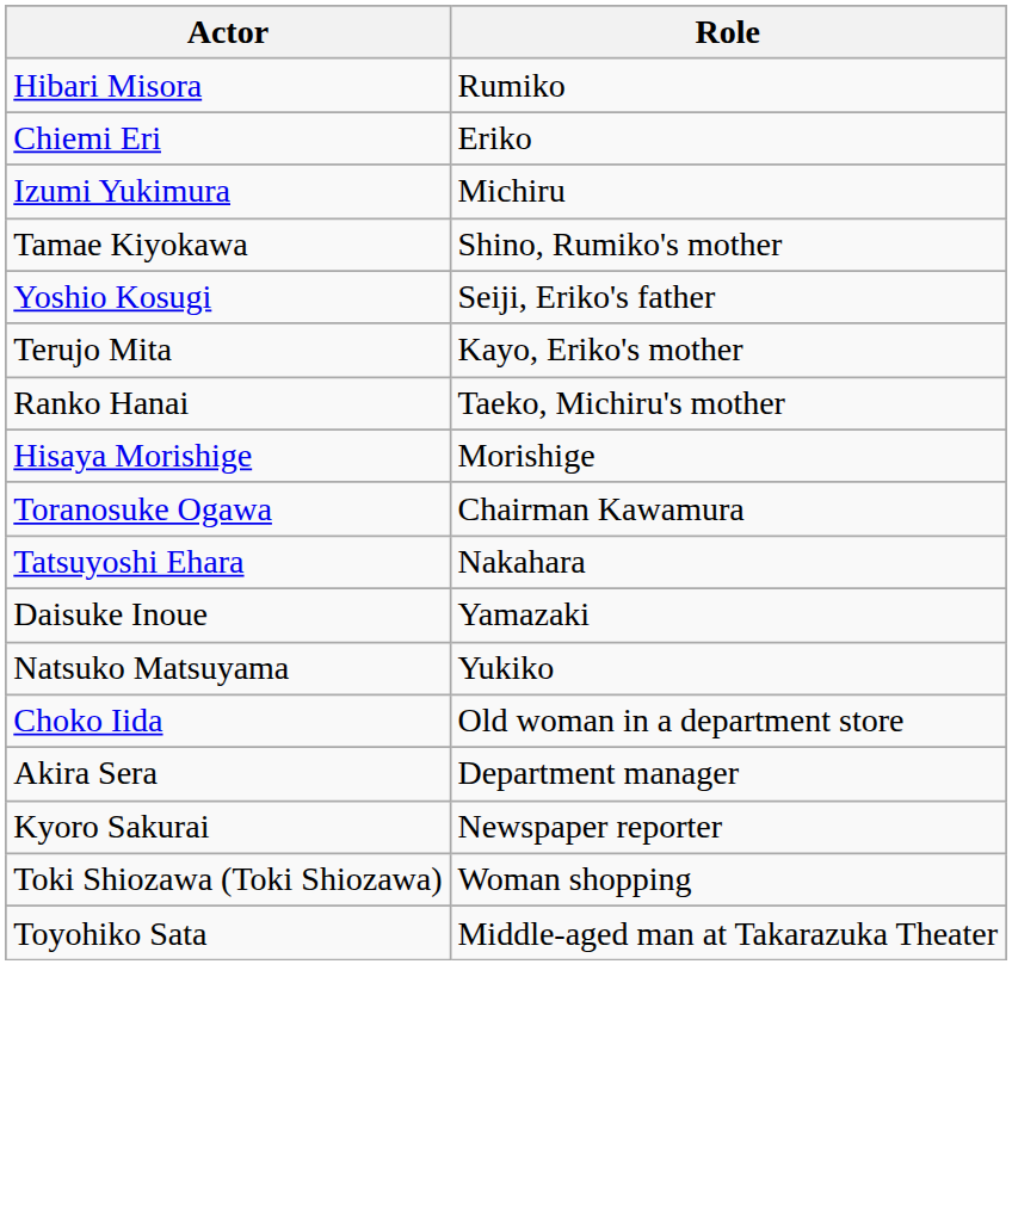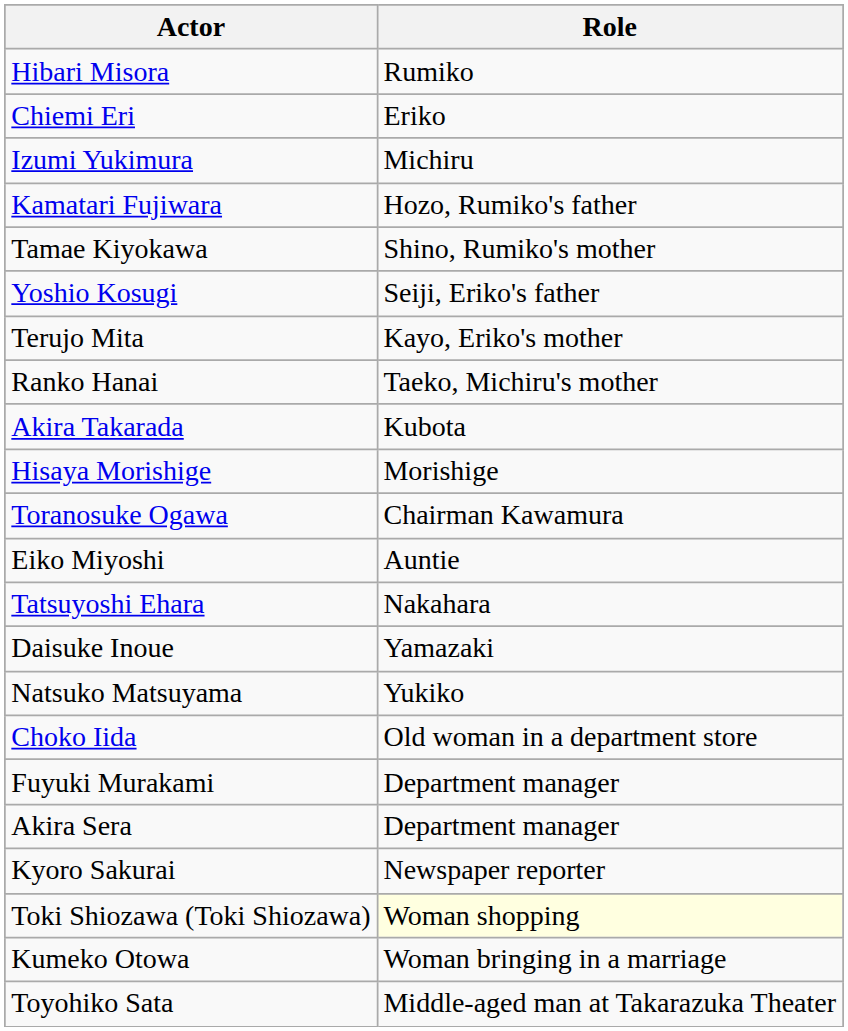+ row: Kamatari Fujiwara | Hozo, Rumiko's father
+ row: Akira Takarada | Kubota
+ row: Eiko Miyoshi | Auntie
+ row: Fuyuki Murakami | Department manager
Toki Shiozawa (Toki Shiozawa) | Role: no background -> lightyellow background
+ row: Kumeko Otowa | Woman bringing in a marriage
